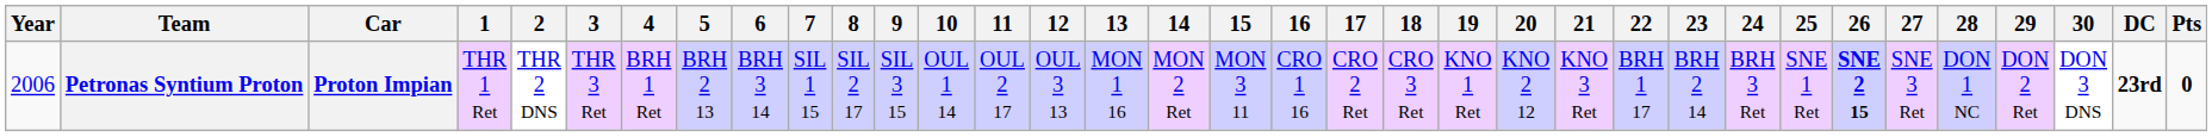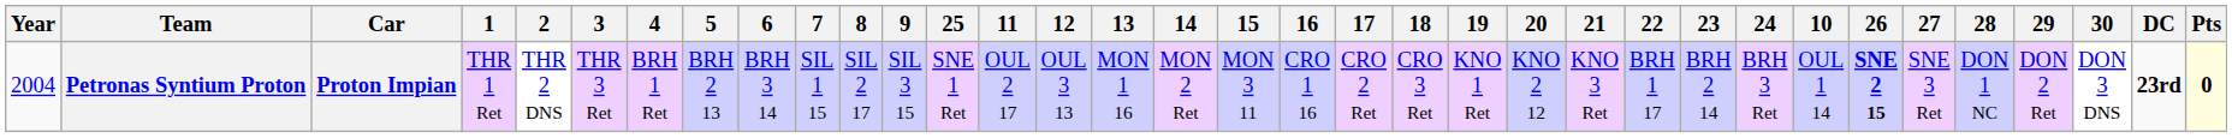columns swapped: 10 <-> 25
Petronas Syntium Proton | Year: 2006 -> 2004
Petronas Syntium Proton | Pts: no background -> lightyellow background
